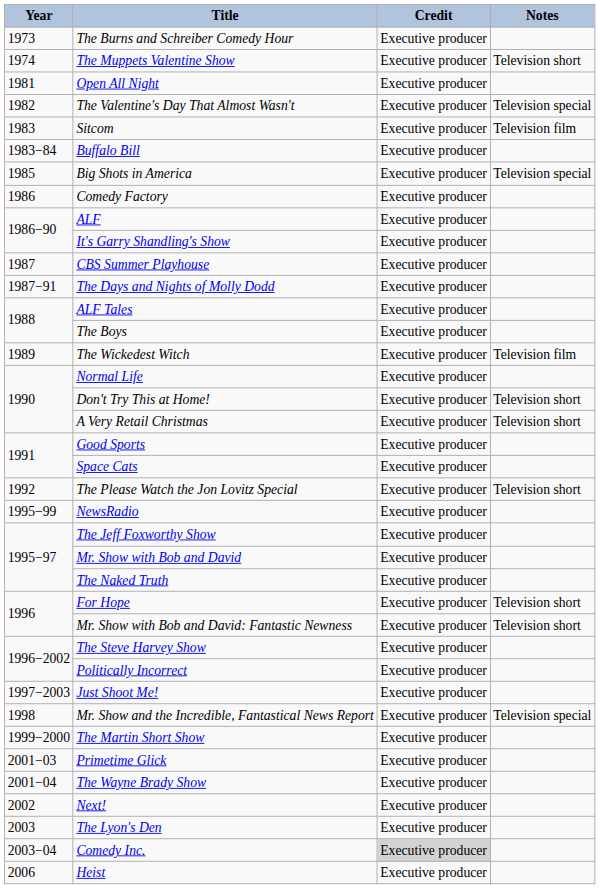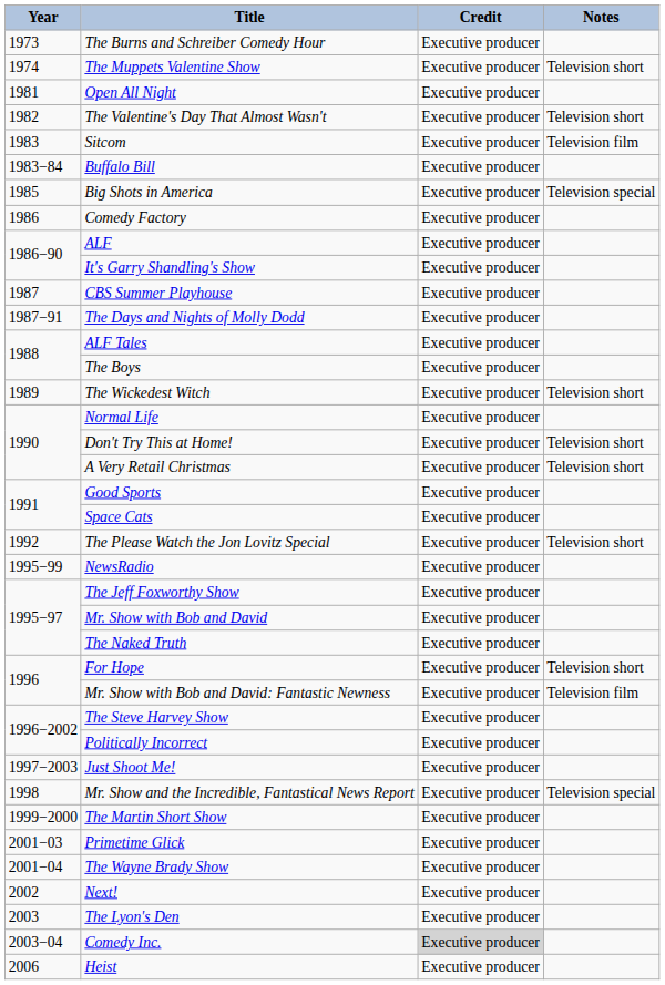The Valentine's Day That Almost Wasn't | Notes: Television special -> Television short
The Wickedest Witch | Notes: Television film -> Television short
Mr. Show with Bob and David: Fantastic Newness | Notes: Television short -> Television film
